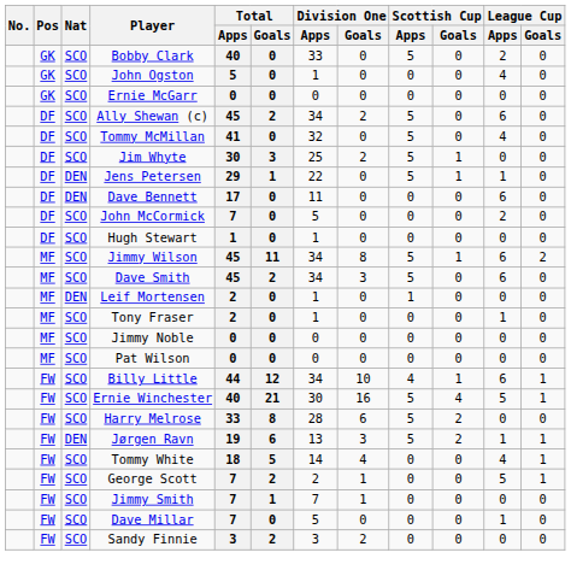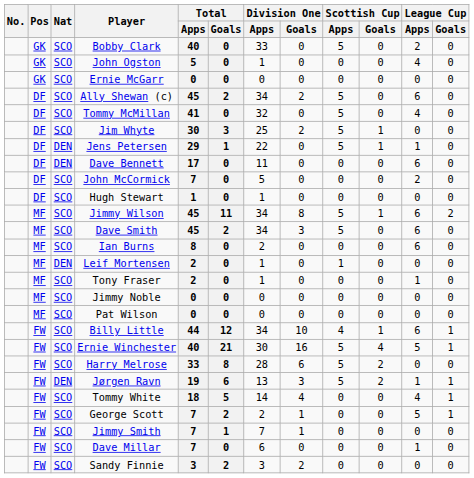+ row: MF | SCO | Ian Burns | 8 | 0 | 2 | 0 | 0 | 0 | 6 | 0
Dave Millar | Division One / Apps: 5 -> 6
